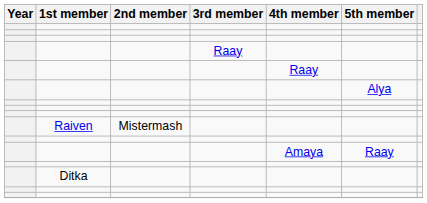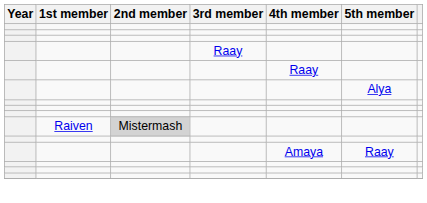Raiven | 2nd member: no background -> lightgrey background
- row: Ditka
